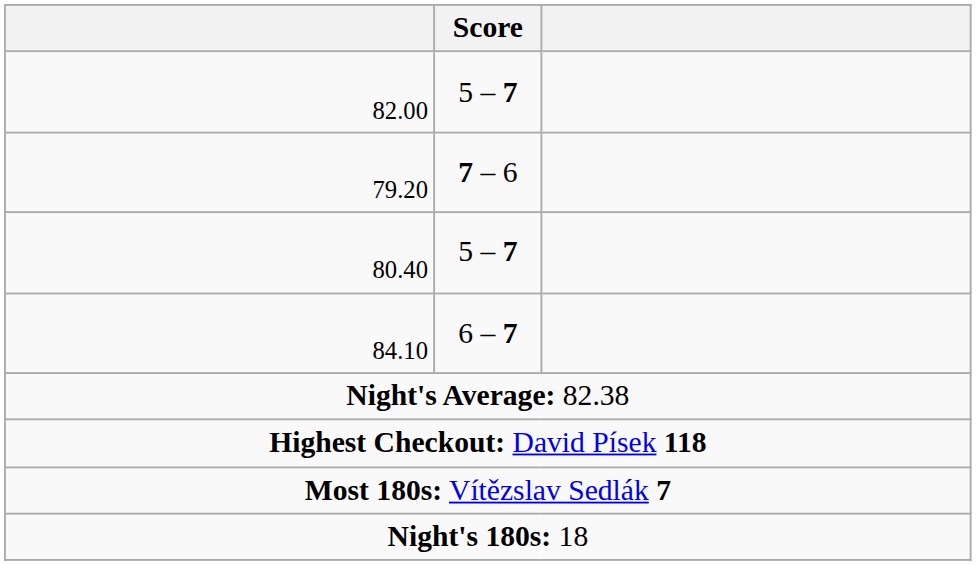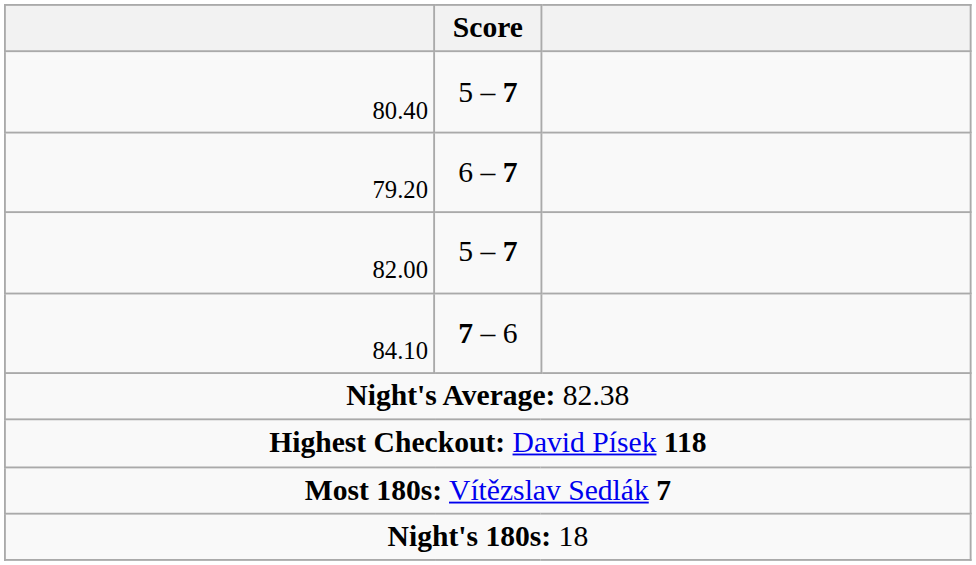rows swapped: 80.40 <-> 82.00
79.20 | Score: 7 – 6 -> 6 – 7
84.10 | Score: 6 – 7 -> 7 – 6
